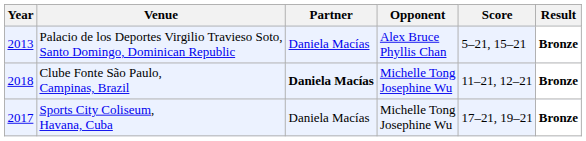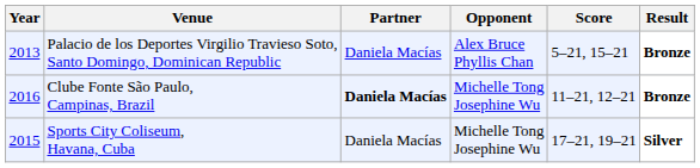Clube Fonte São Paulo, Campinas, Brazil | Year: 2018 -> 2016
Sports City Coliseum, Havana, Cuba | Year: 2017 -> 2015
Sports City Coliseum, Havana, Cuba | Result: Bronze -> Silver
